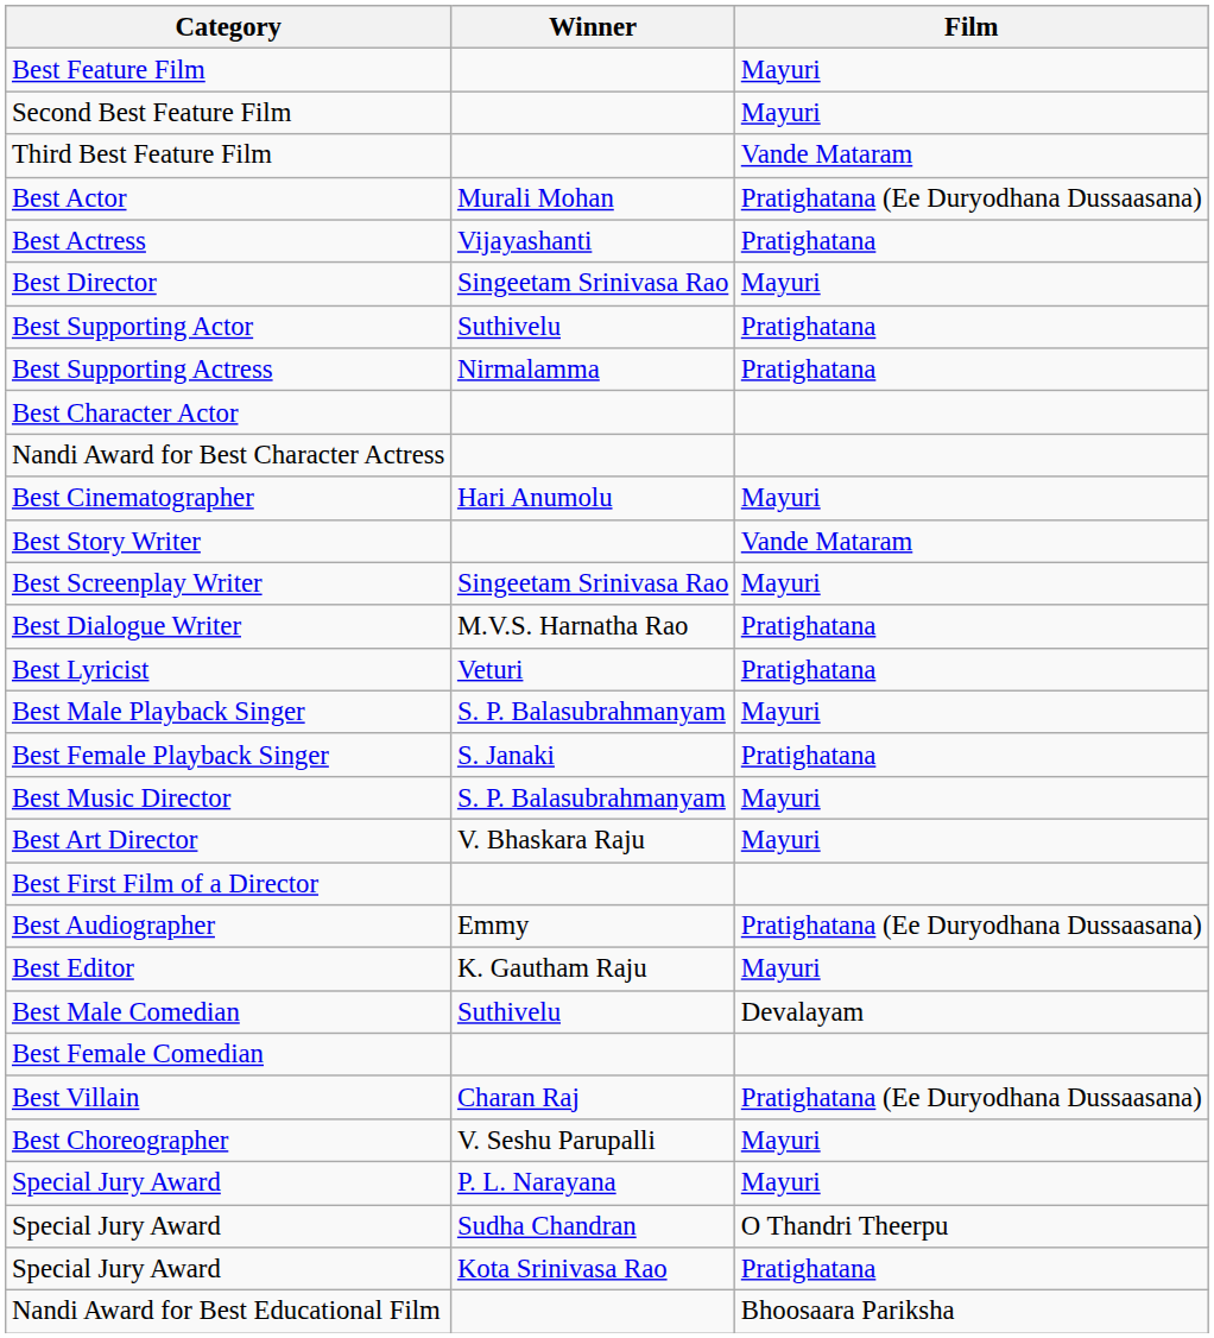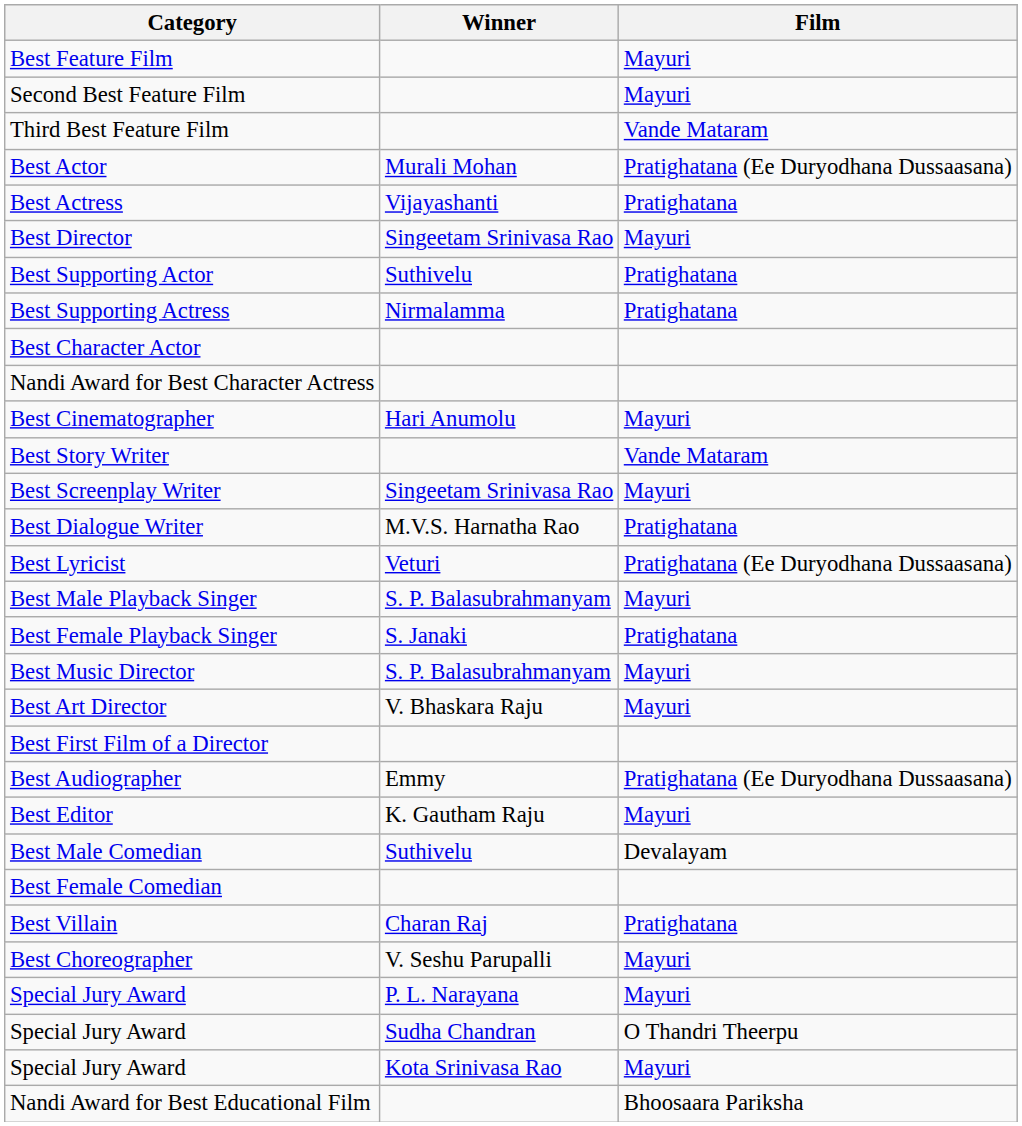Best Lyricist | Film: Pratighatana -> Pratighatana (Ee Duryodhana Dussaasana)
Best Villain | Film: Pratighatana (Ee Duryodhana Dussaasana) -> Pratighatana
Special Jury Award / Kota Srinivasa Rao | Film: Pratighatana -> Mayuri
